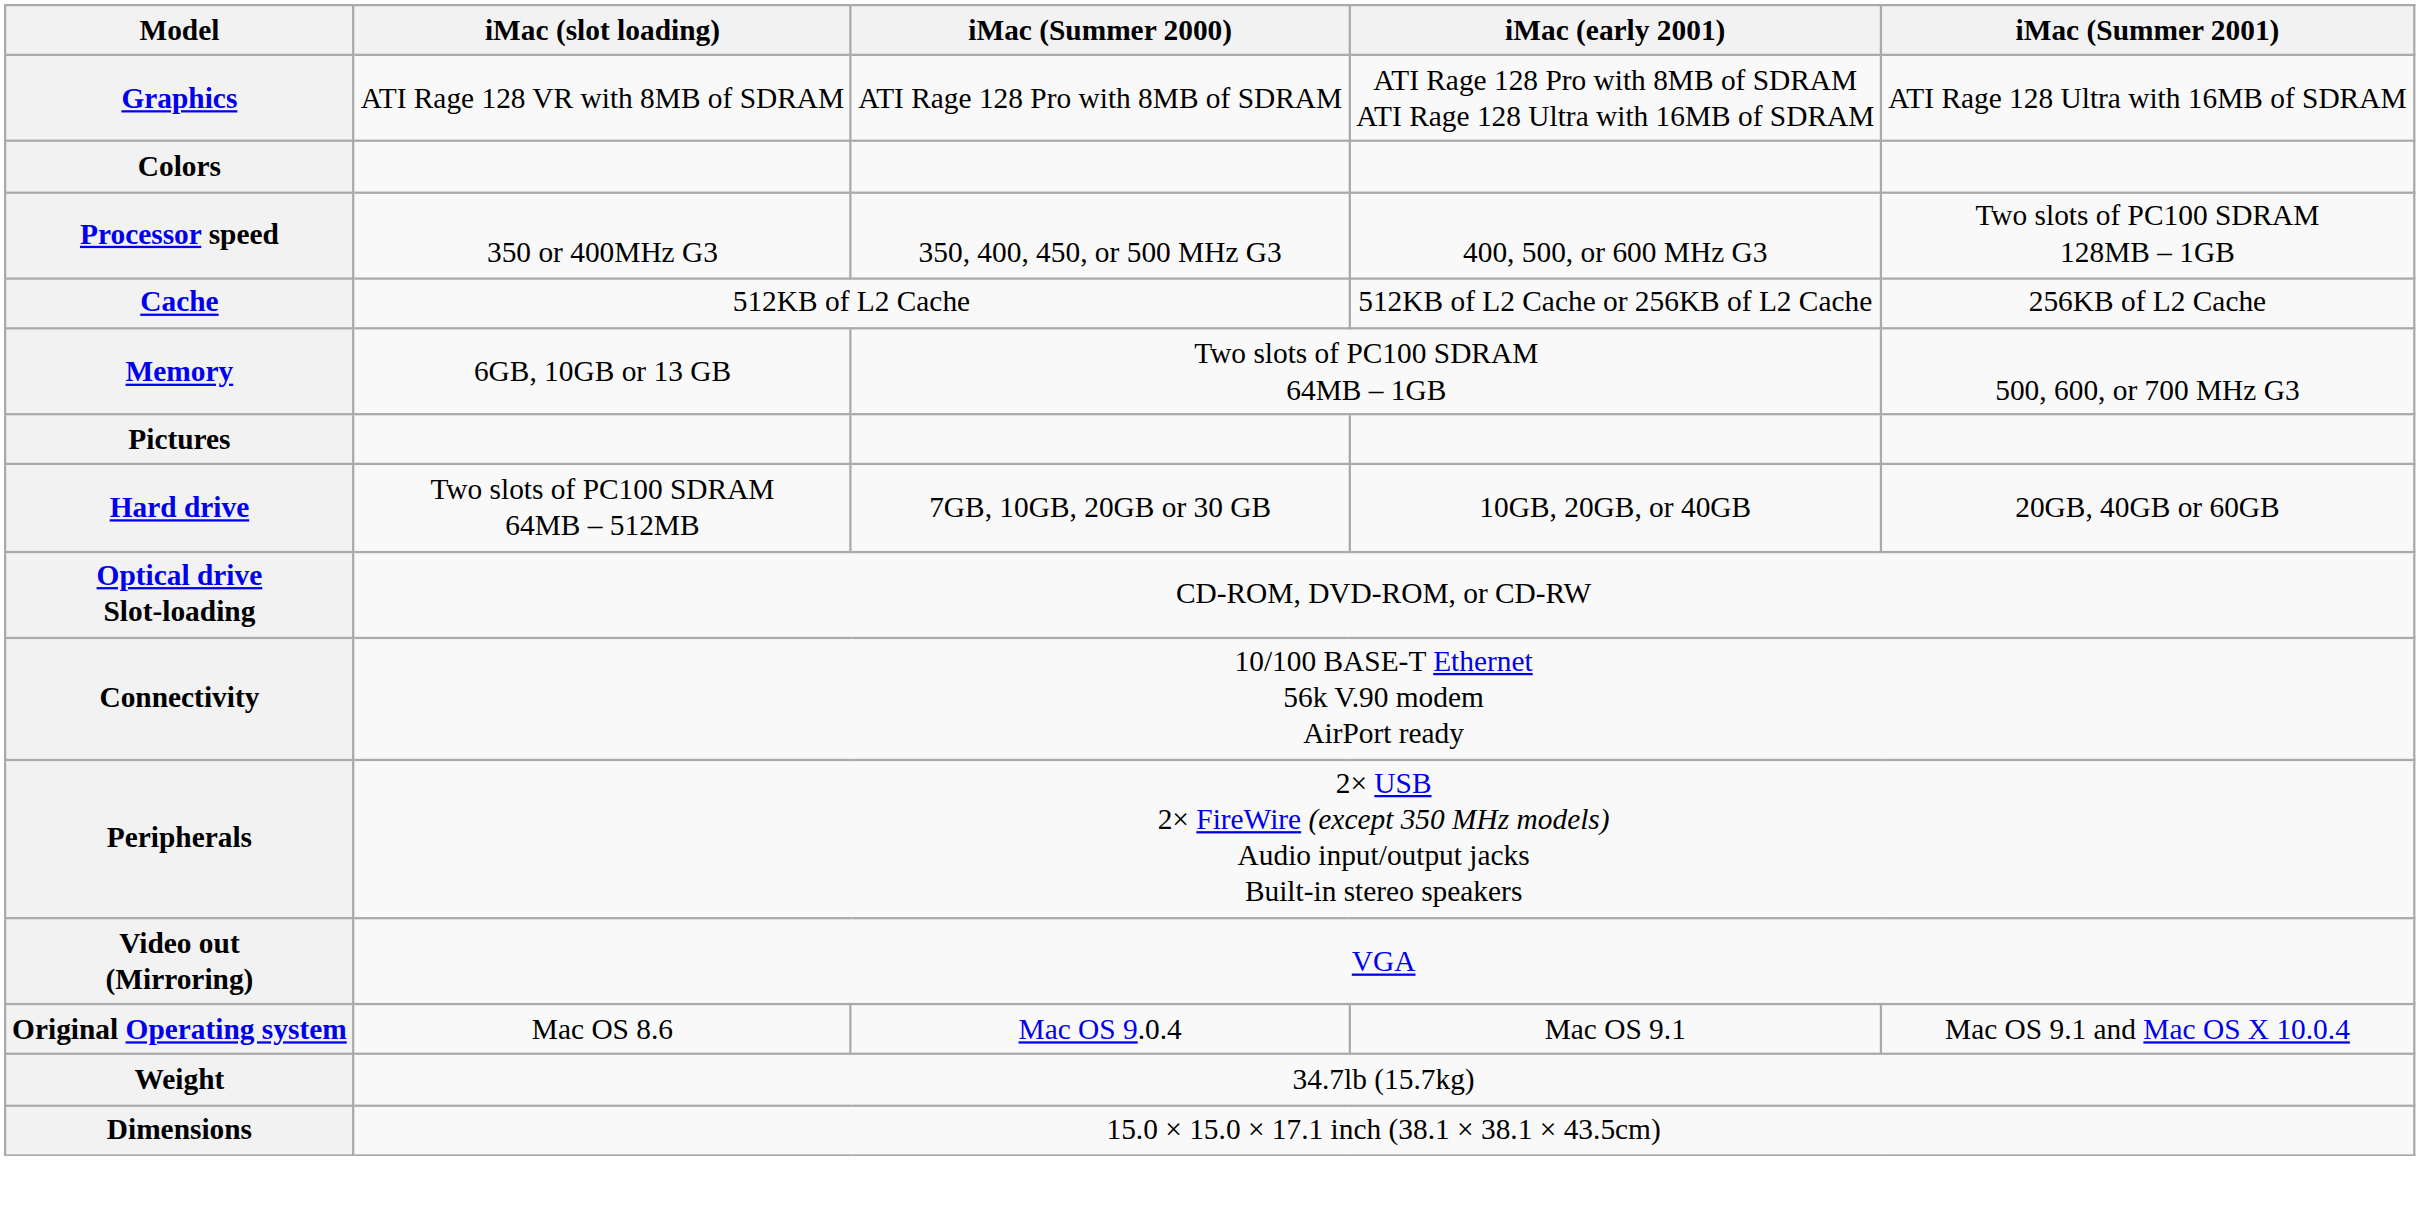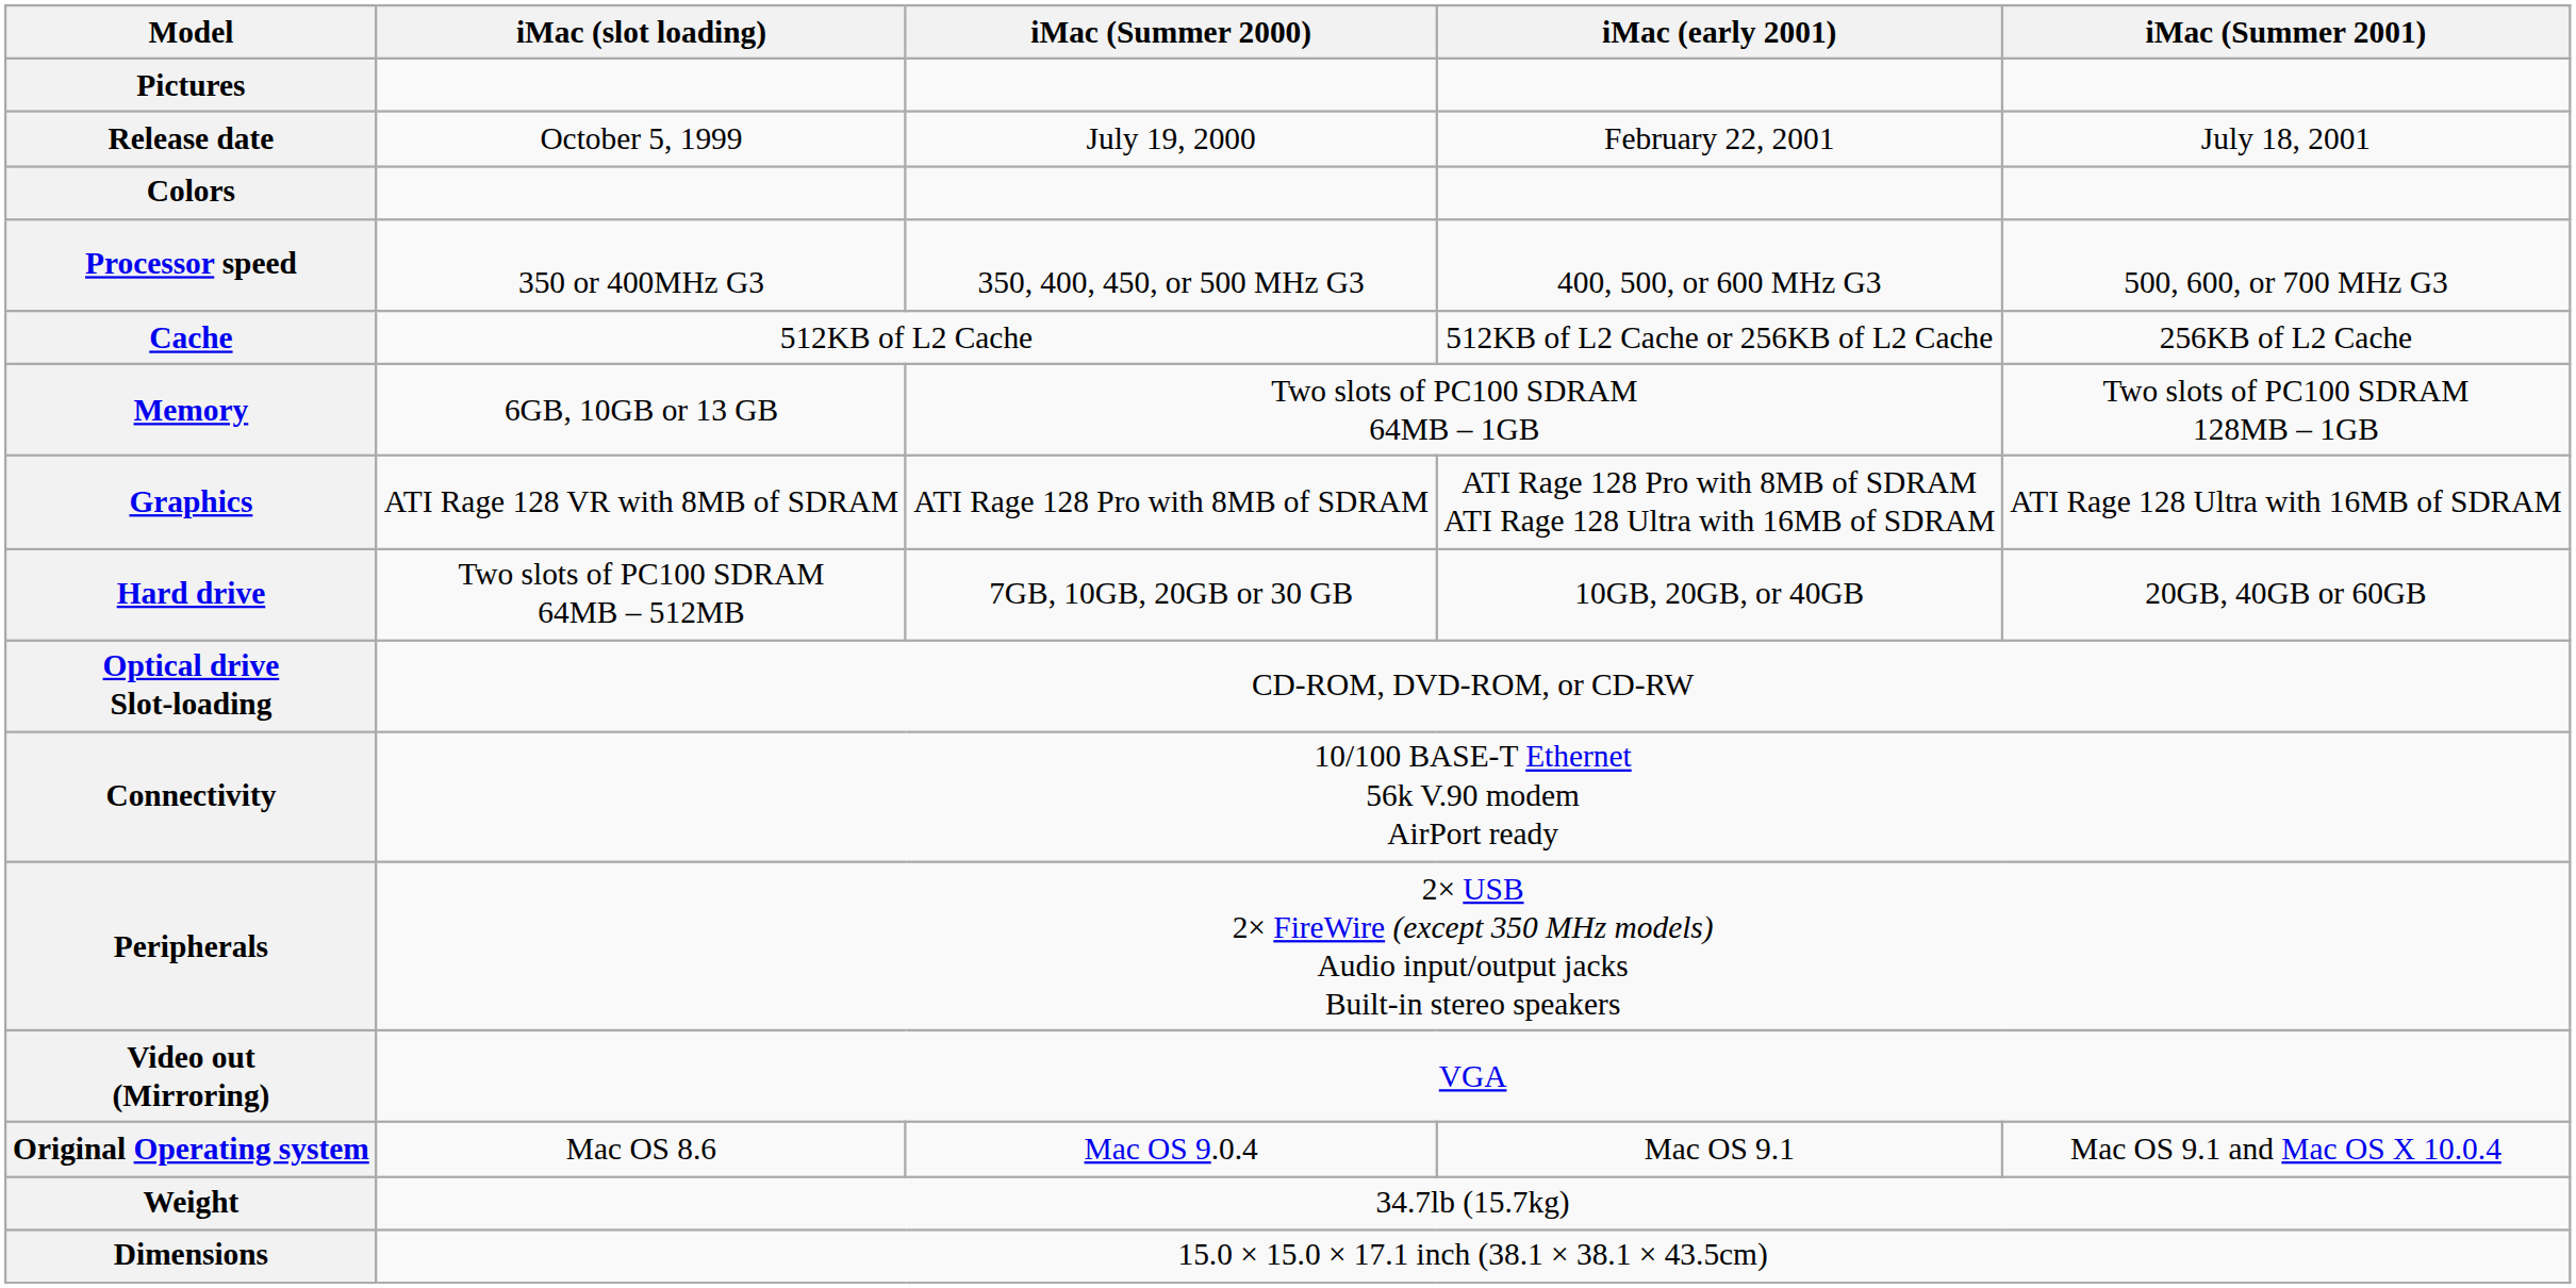rows swapped: Pictures <-> Graphics
+ row: Release date | October 5, 1999 | July 19, 2000 | February 22, 2001 | July 18, 2001
Processor speed | iMac (Summer 2001): Two slots of PC100 SDRAM 128MB – 1GB -> 500, 600, or 700 MHz G3
Memory | iMac (Summer 2001): 500, 600, or 700 MHz G3 -> Two slots of PC100 SDRAM 128MB – 1GB
